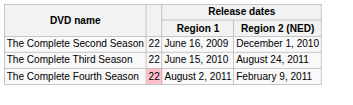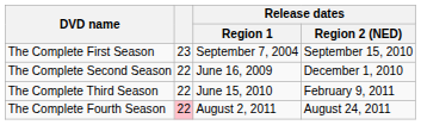+ row: The Complete First Season | 23 | September 7, 2004 | September 15, 2010
The Complete Third Season | Release dates / Region 2 (NED): August 24, 2011 -> February 9, 2011
The Complete Fourth Season | Release dates / Region 2 (NED): February 9, 2011 -> August 24, 2011
